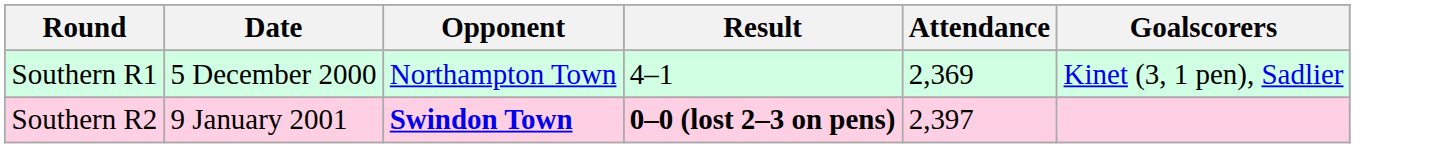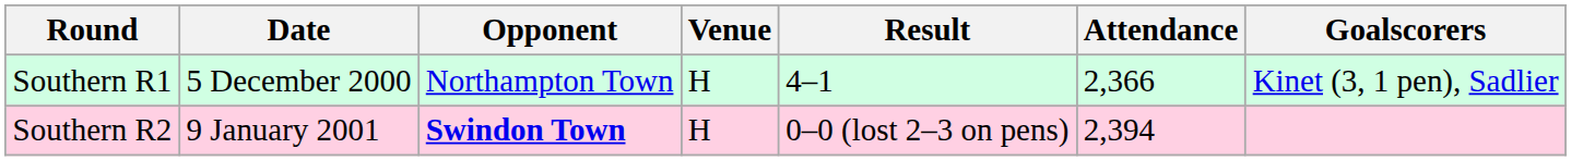+ column: Venue | H | H
Southern R1 | Attendance: 2,369 -> 2,366
Southern R2 | Result: bold -> normal
Southern R2 | Attendance: 2,397 -> 2,394
